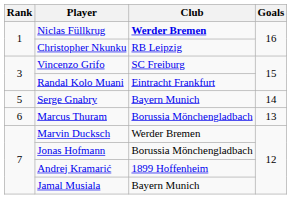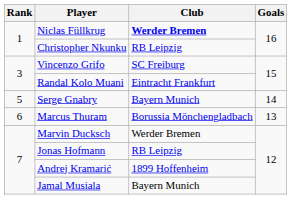Jonas Hofmann | Club: Borussia Mönchengladbach -> RB Leipzig
